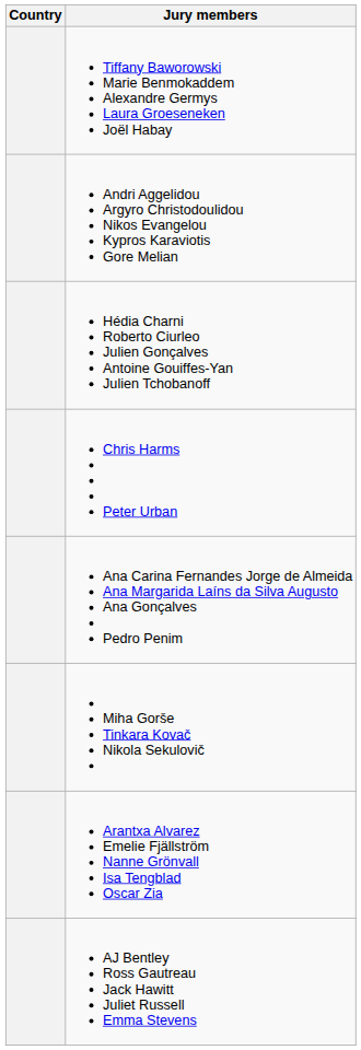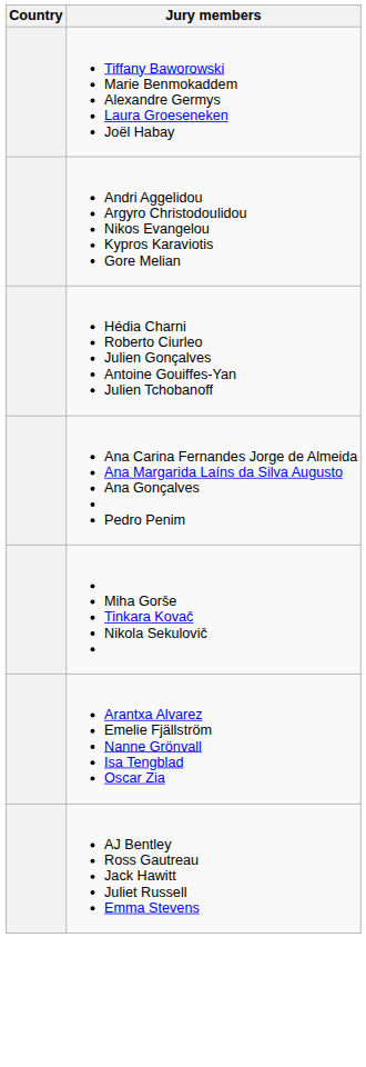- row: Chris Harms Peter Urban
